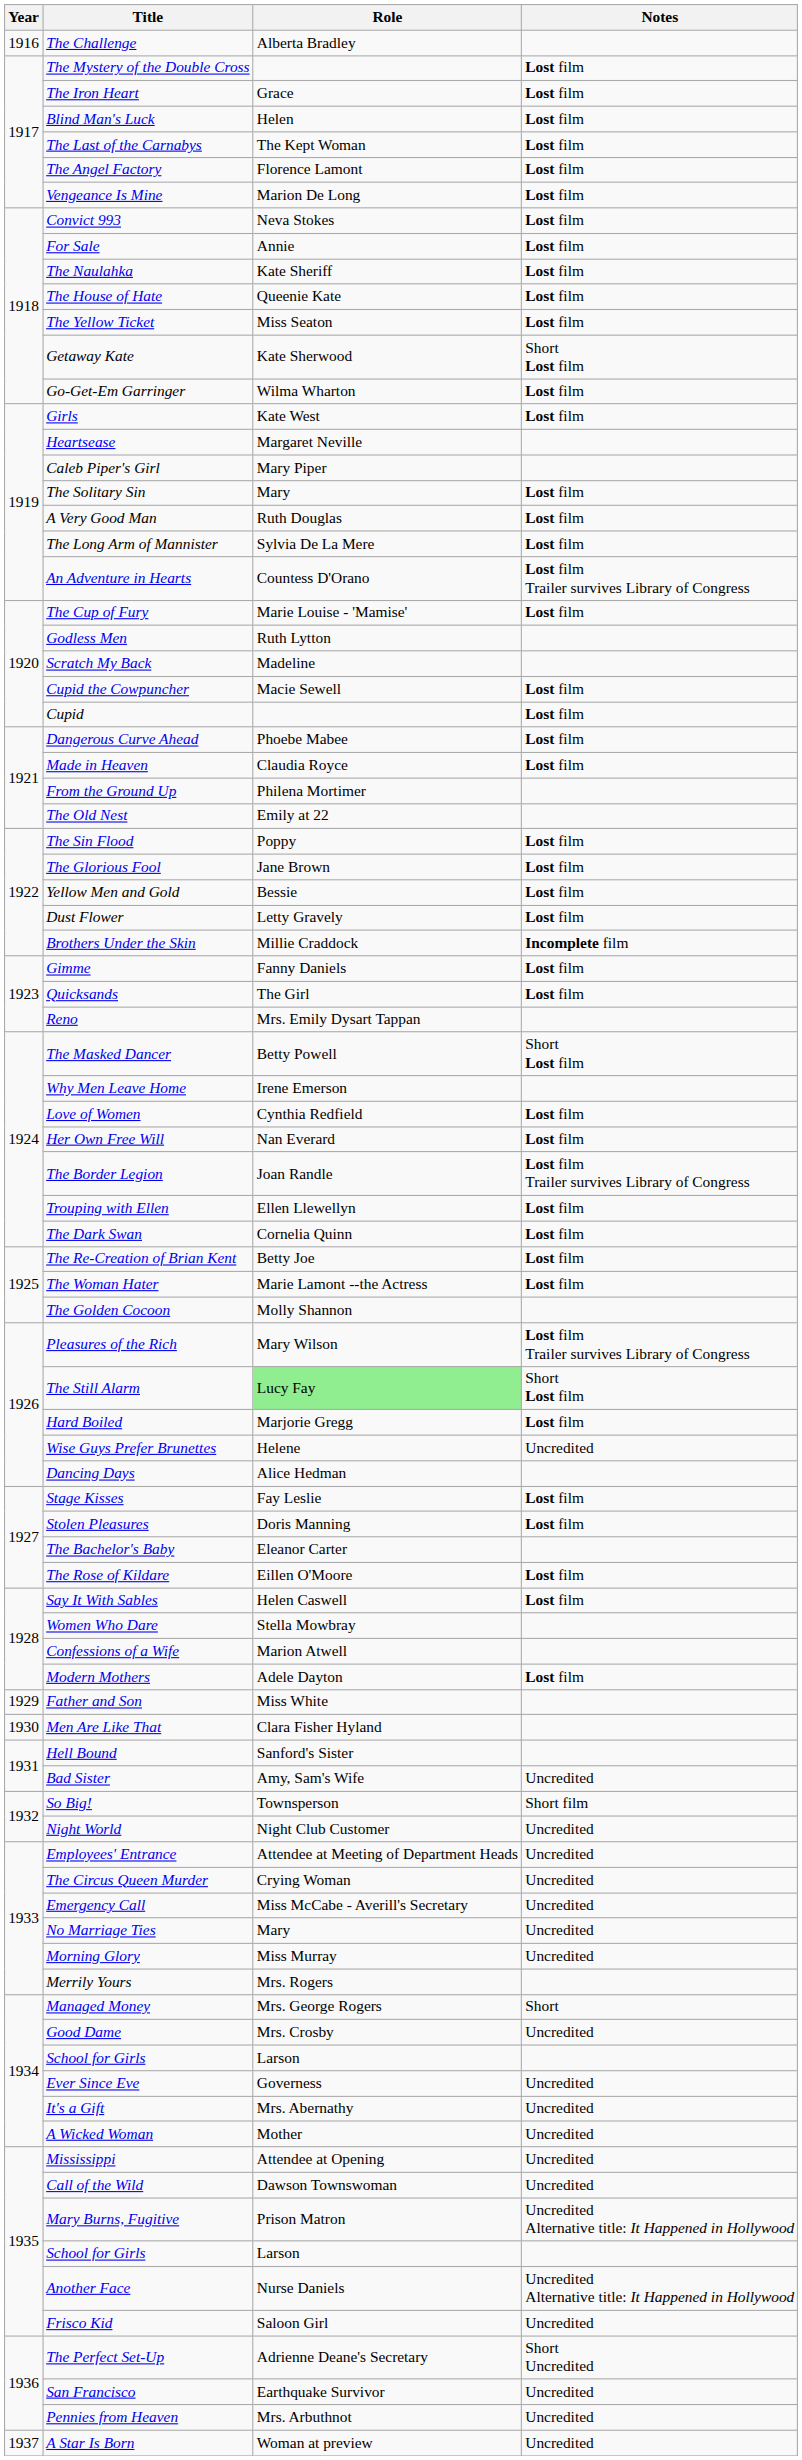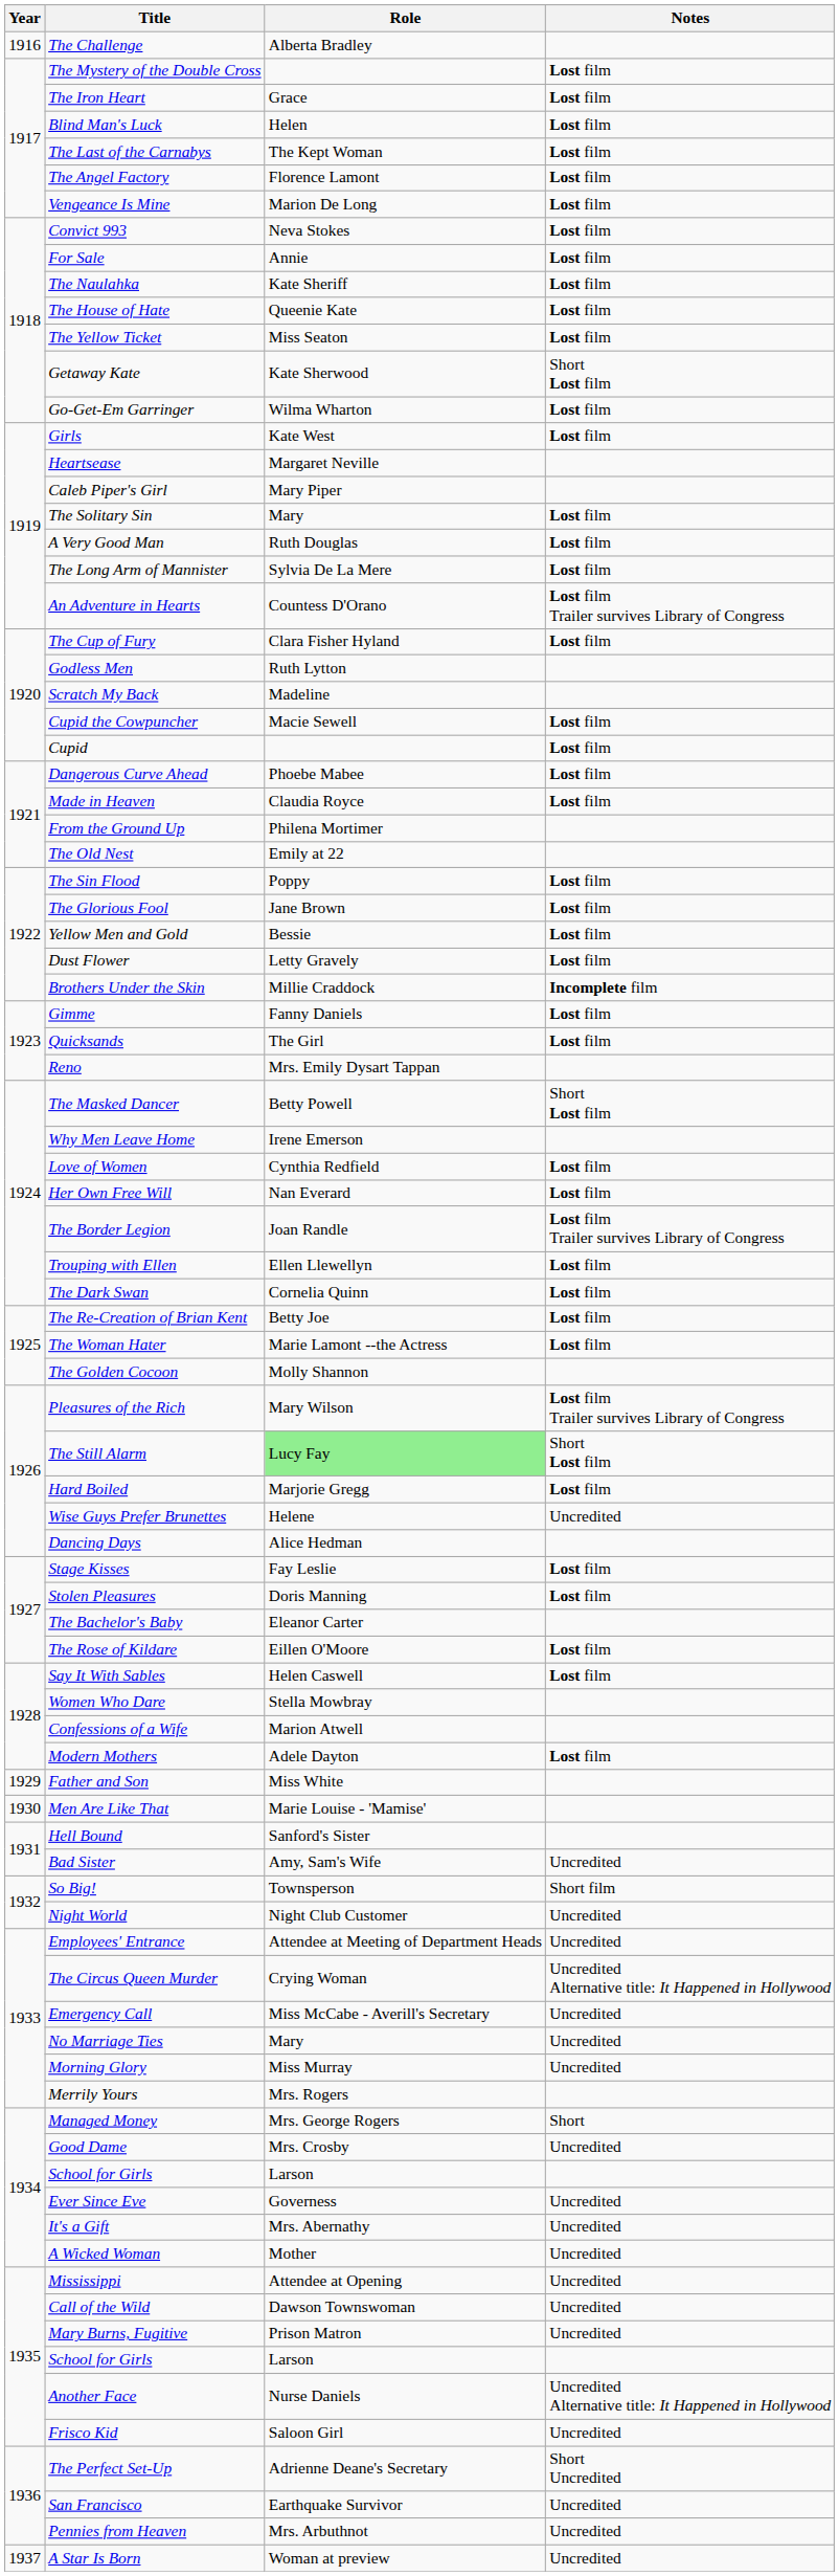The Cup of Fury | Role: Marie Louise - 'Mamise' -> Clara Fisher Hyland
Men Are Like That | Role: Clara Fisher Hyland -> Marie Louise - 'Mamise'
The Circus Queen Murder | Notes: Uncredited -> Uncredited Alternative title: It Happened in Hollywood
Mary Burns, Fugitive | Notes: Uncredited Alternative title: It Happened in Hollywood -> Uncredited
